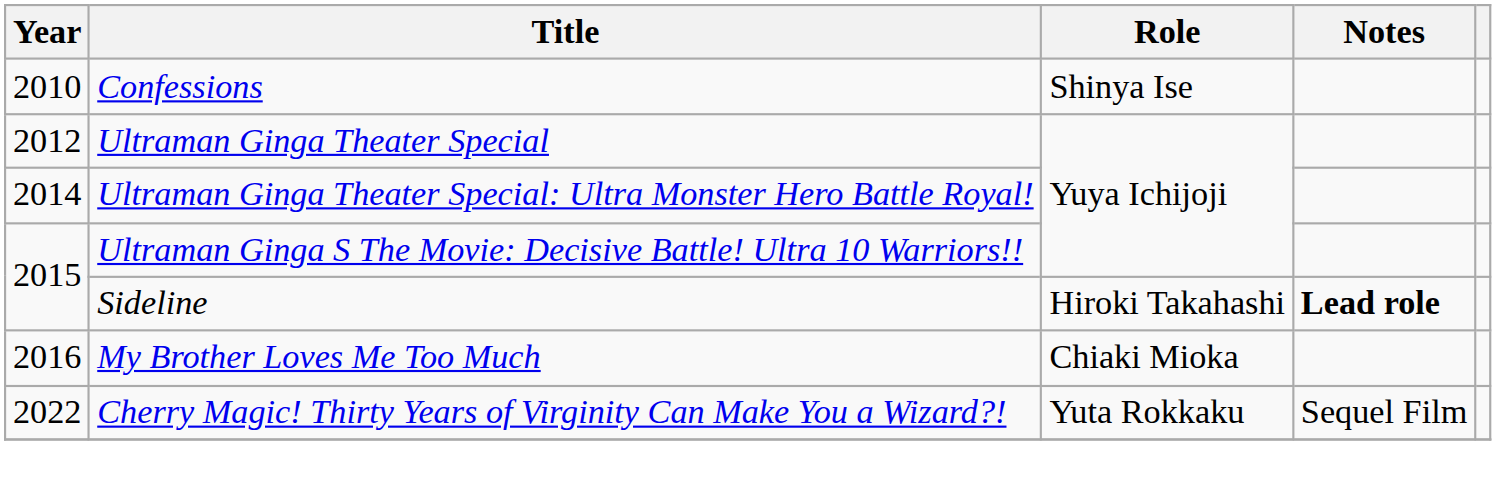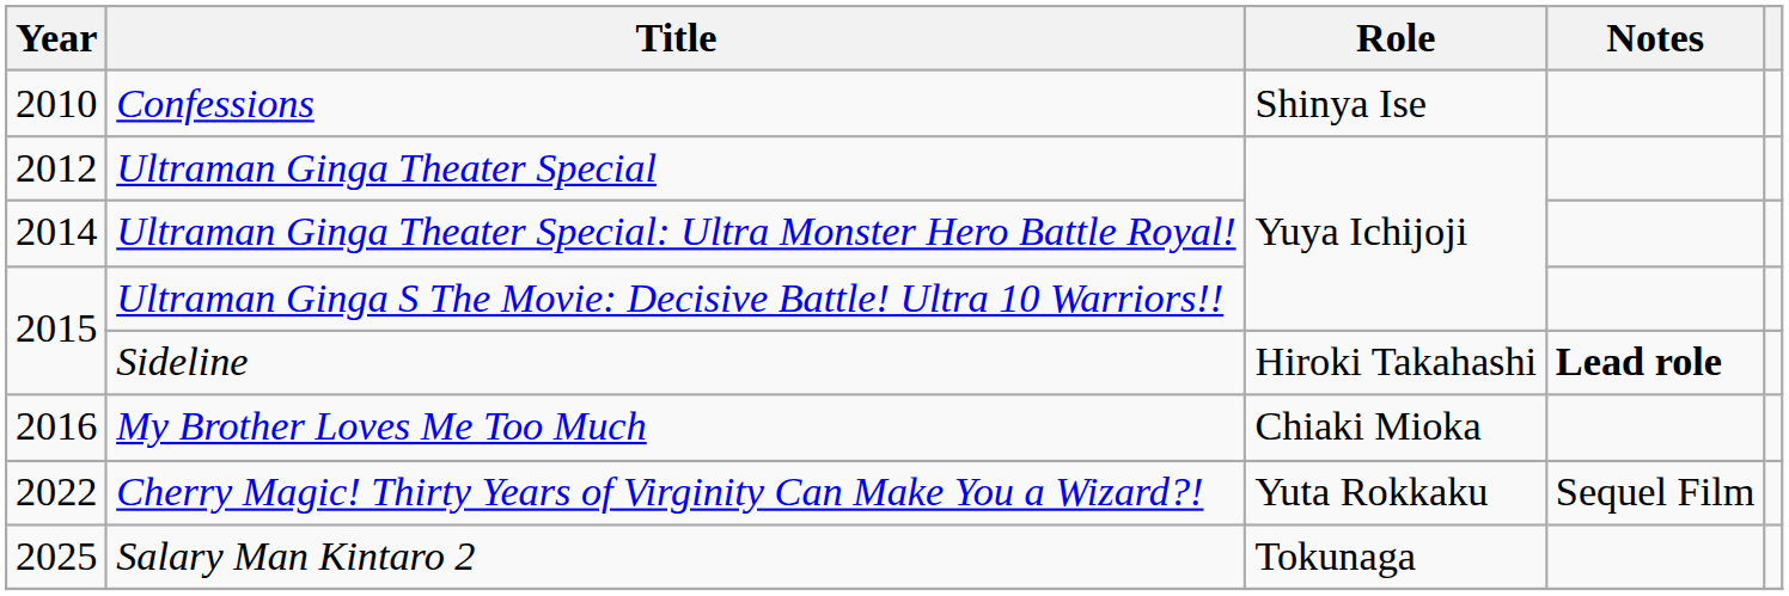+ row: 2025 | Salary Man Kintaro 2 | Tokunaga
